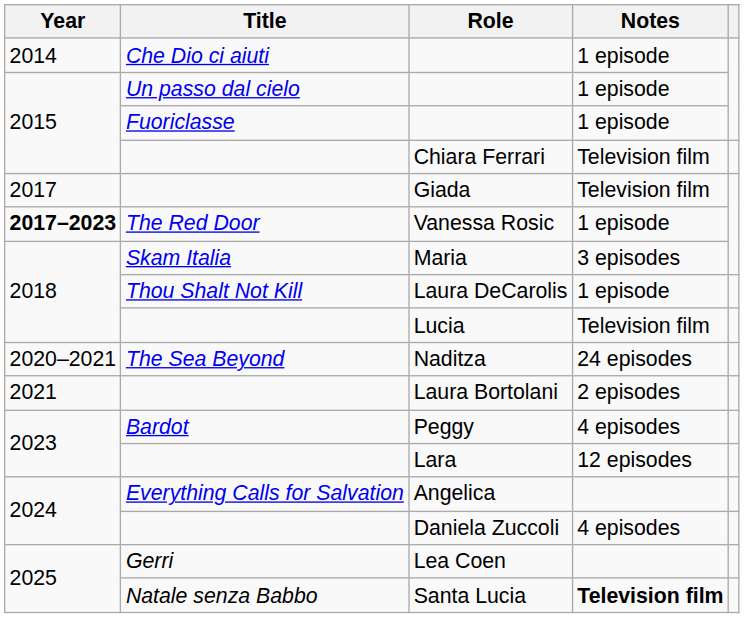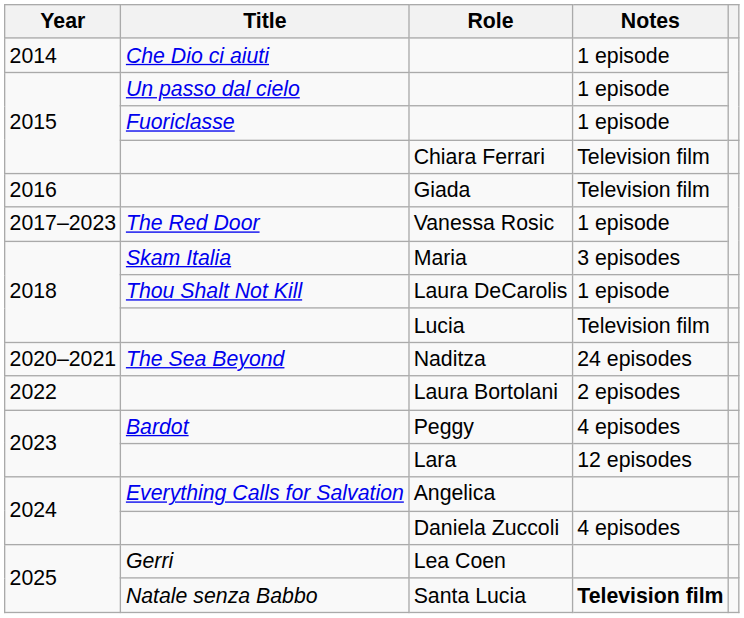Giada | Year: 2017 -> 2016
Vanessa Rosic | Year: bold -> normal
Laura Bortolani | Year: 2021 -> 2022
